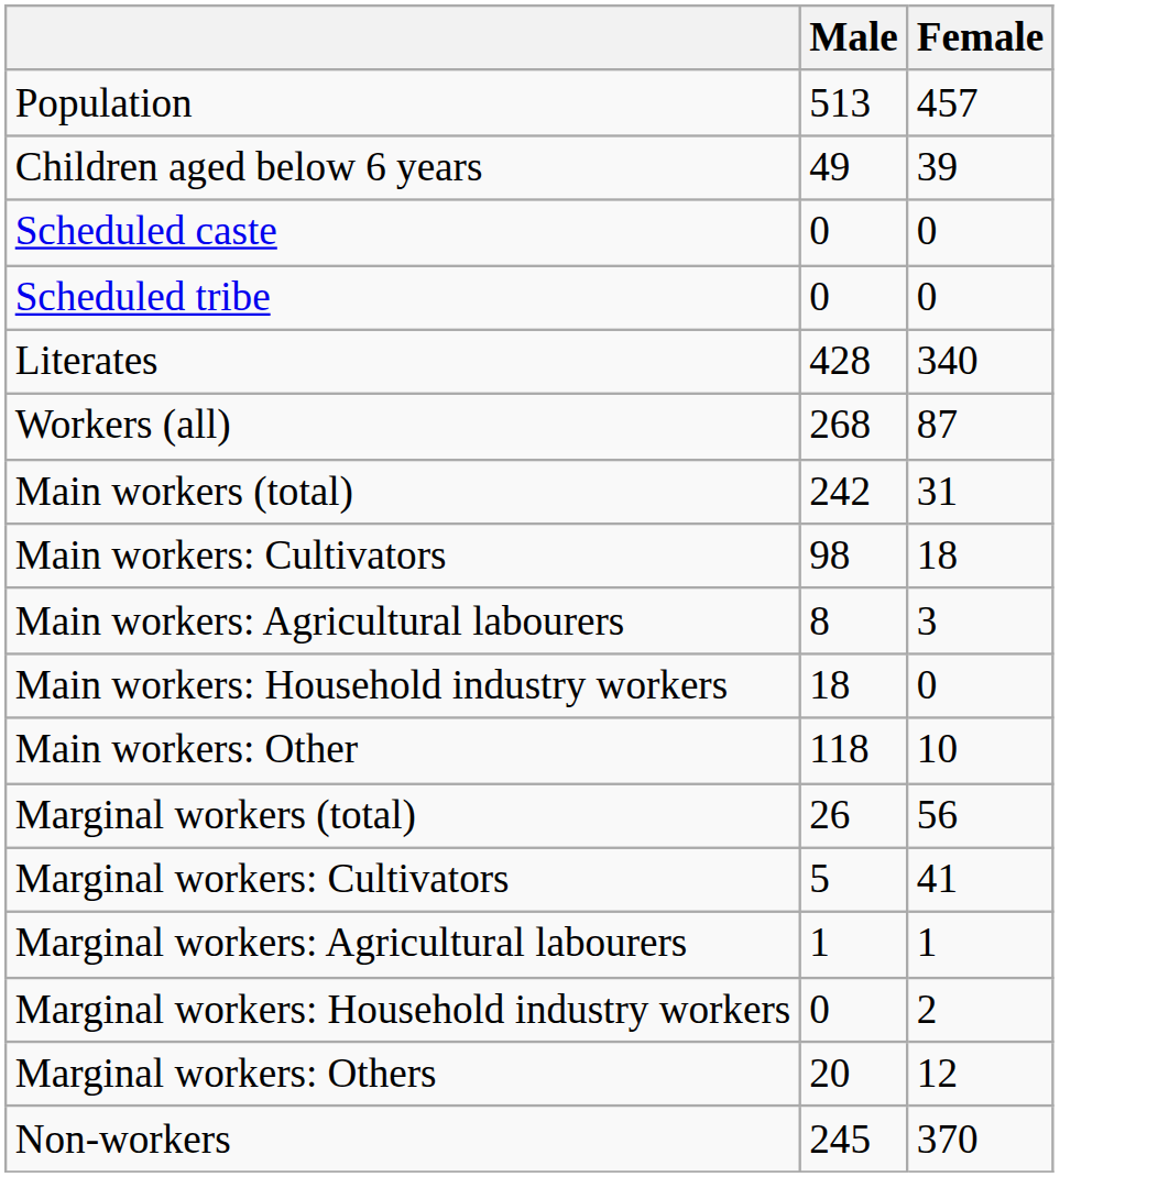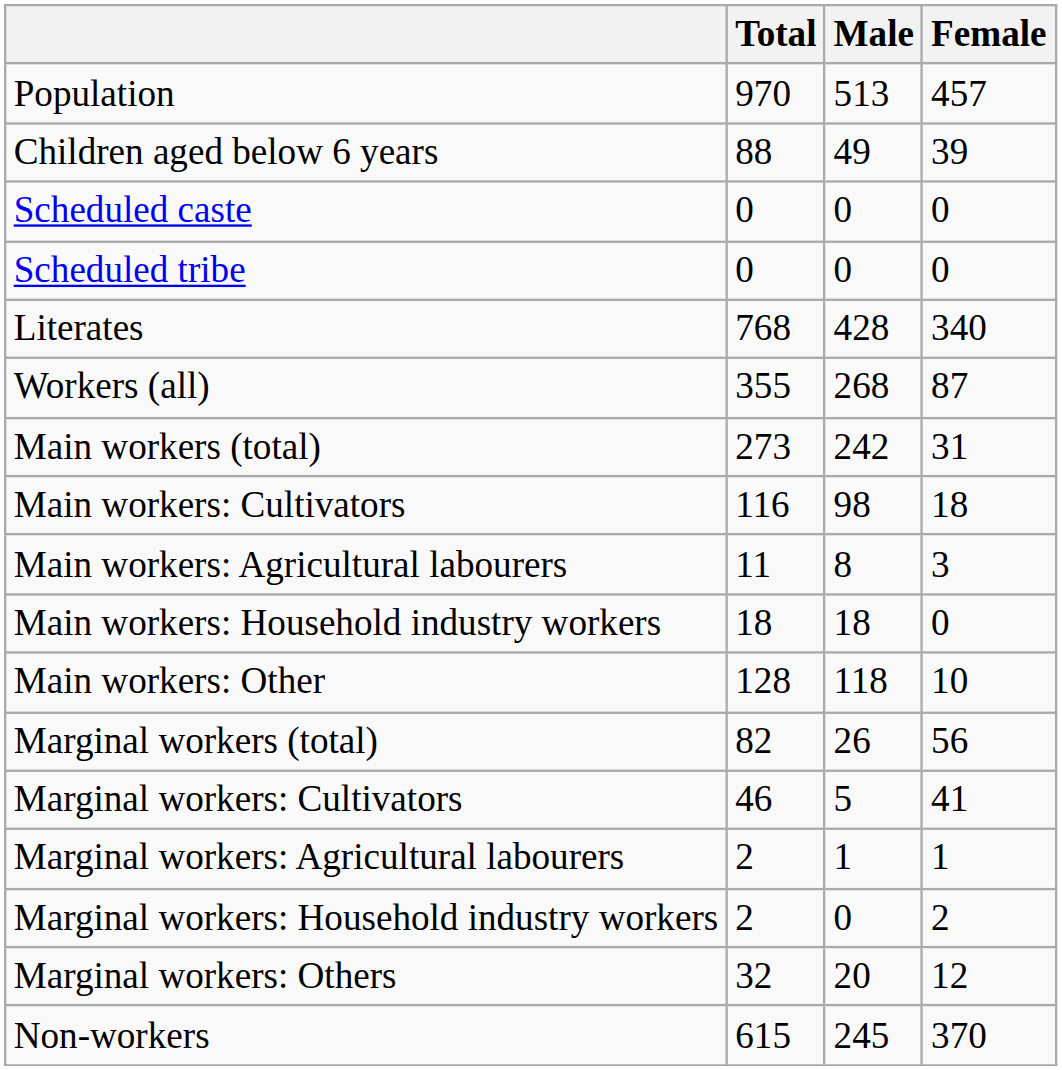+ column: Total | 970 | 88 | 0 | 0 | 768 | 355 | 273 | 116 | 11 | 18 | 128 | 82 | 46 | 2 | 2 | 32 | 615
